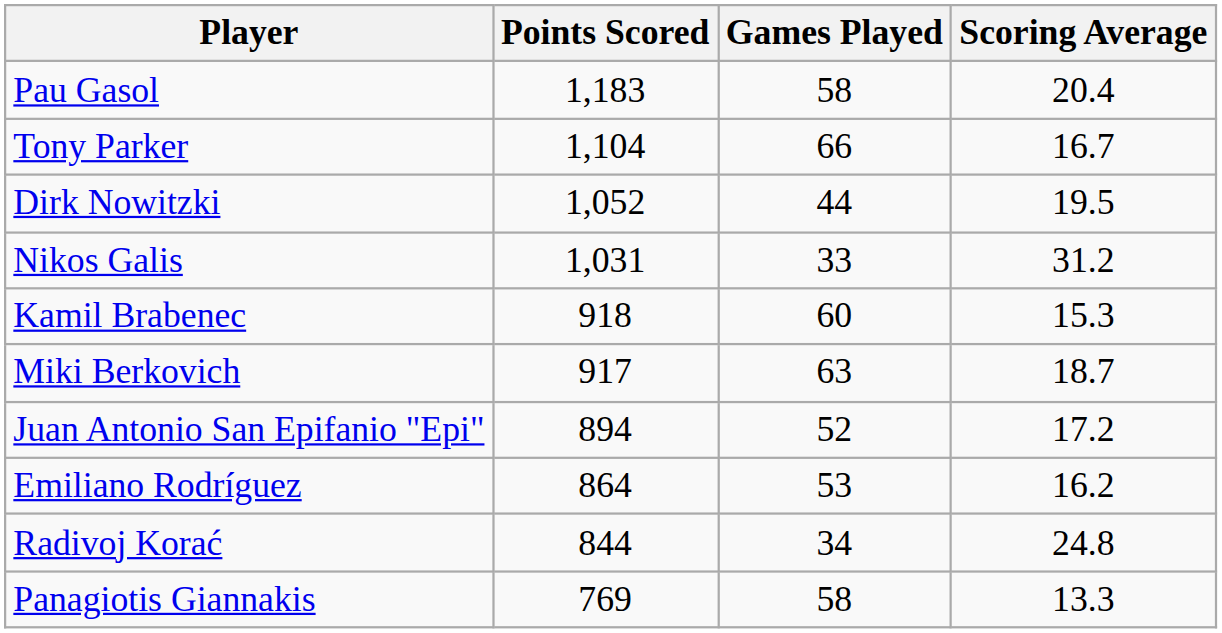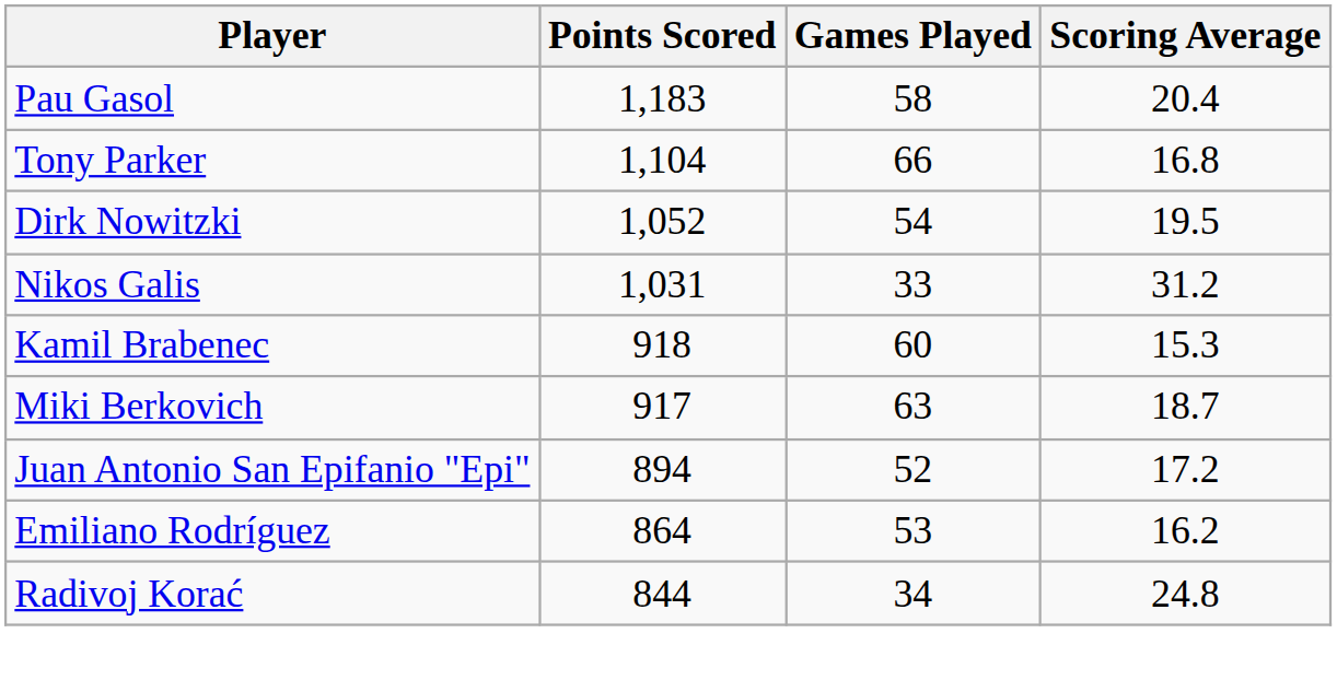Tony Parker | Scoring Average: 16.7 -> 16.8
Dirk Nowitzki | Games Played: 44 -> 54
- row: Panagiotis Giannakis | 769 | 58 | 13.3
